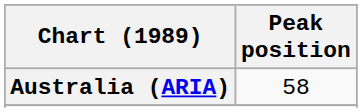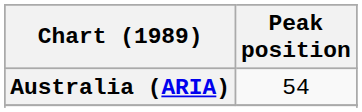Australia (ARIA) | Peak position: 58 -> 54
